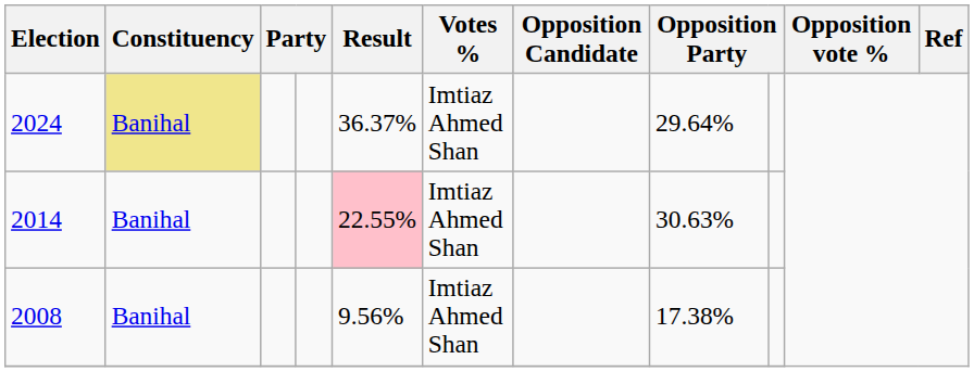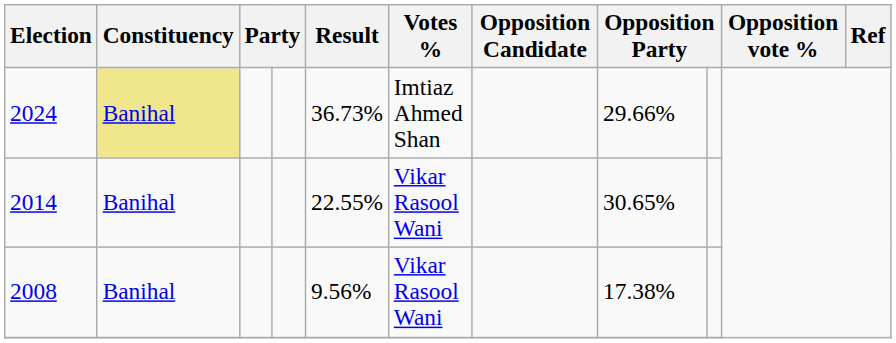2024 | Result: 36.37% -> 36.73%
2024 | column 8: 29.64% -> 29.66%
2014 | Result: pink background -> no background
2014 | Votes %: Imtiaz Ahmed Shan -> Vikar Rasool Wani
2014 | column 8: 30.63% -> 30.65%
2008 | Votes %: Imtiaz Ahmed Shan -> Vikar Rasool Wani
